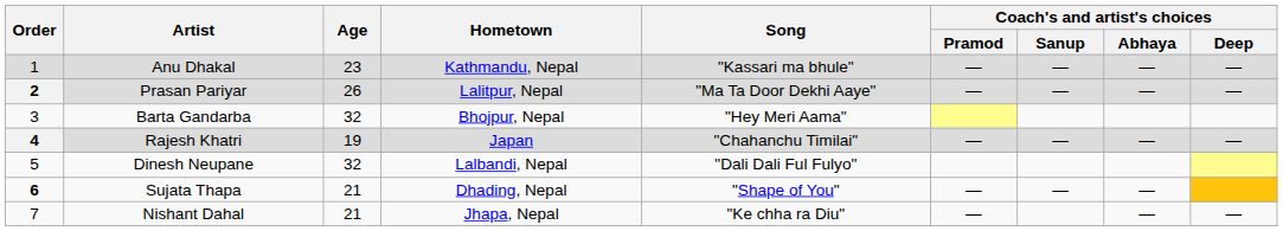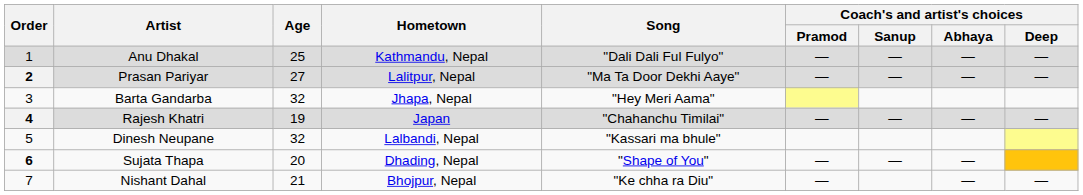Anu Dhakal | Age: 23 -> 25
Anu Dhakal | Song: "Kassari ma bhule" -> "Dali Dali Ful Fulyo"
Prasan Pariyar | Age: 26 -> 27
Barta Gandarba | Hometown: Bhojpur, Nepal -> Jhapa, Nepal
Dinesh Neupane | Song: "Dali Dali Ful Fulyo" -> "Kassari ma bhule"
Sujata Thapa | Age: 21 -> 20
Nishant Dahal | Hometown: Jhapa, Nepal -> Bhojpur, Nepal
